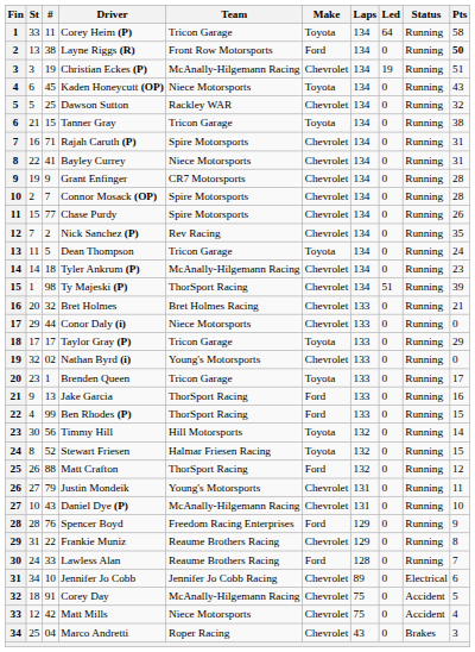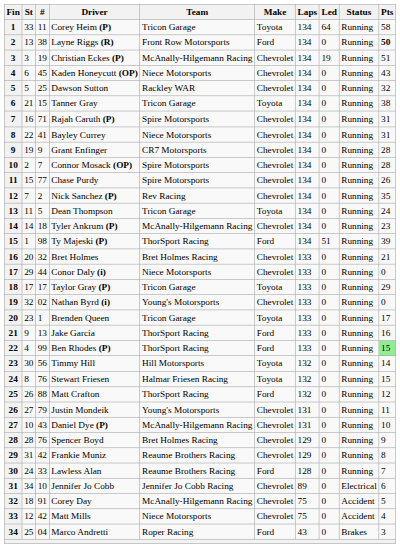Kaden Honeycutt (OP) | Make: Toyota -> Chevrolet
Ty Majeski (P) | Make: Chevrolet -> Ford
Ben Rhodes (P) | Pts: no background -> lightgreen background
Stewart Friesen | #: 52 -> 76
Spencer Boyd | Team: Freedom Racing Enterprises -> Bret Holmes Racing
Spencer Boyd | Make: Ford -> Chevrolet
Frankie Muniz | #: 22 -> 42
Marco Andretti | Make: Chevrolet -> Ford
